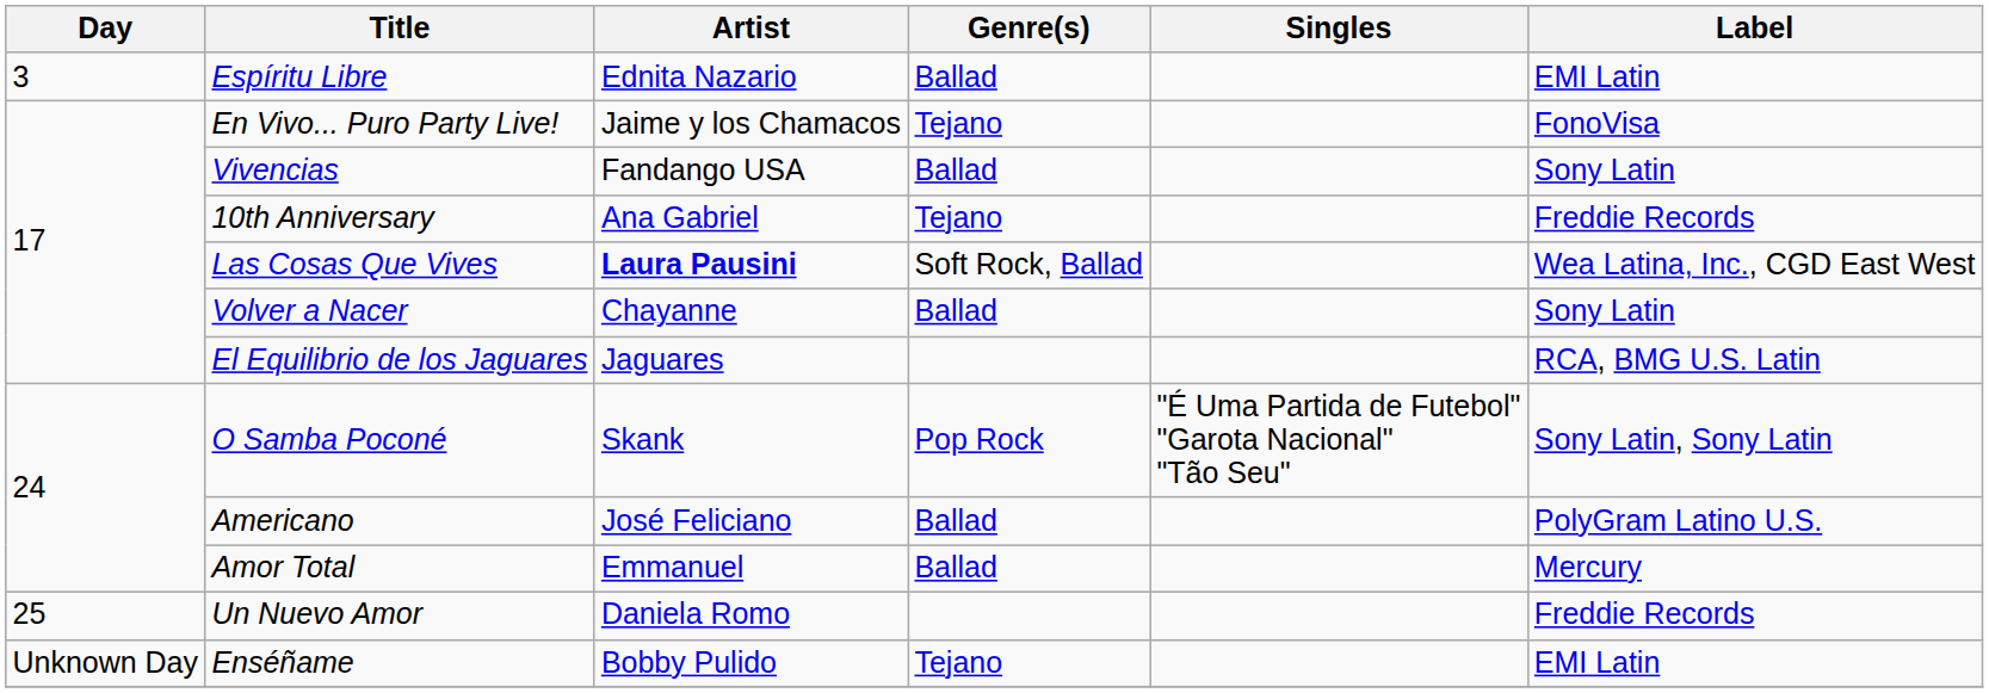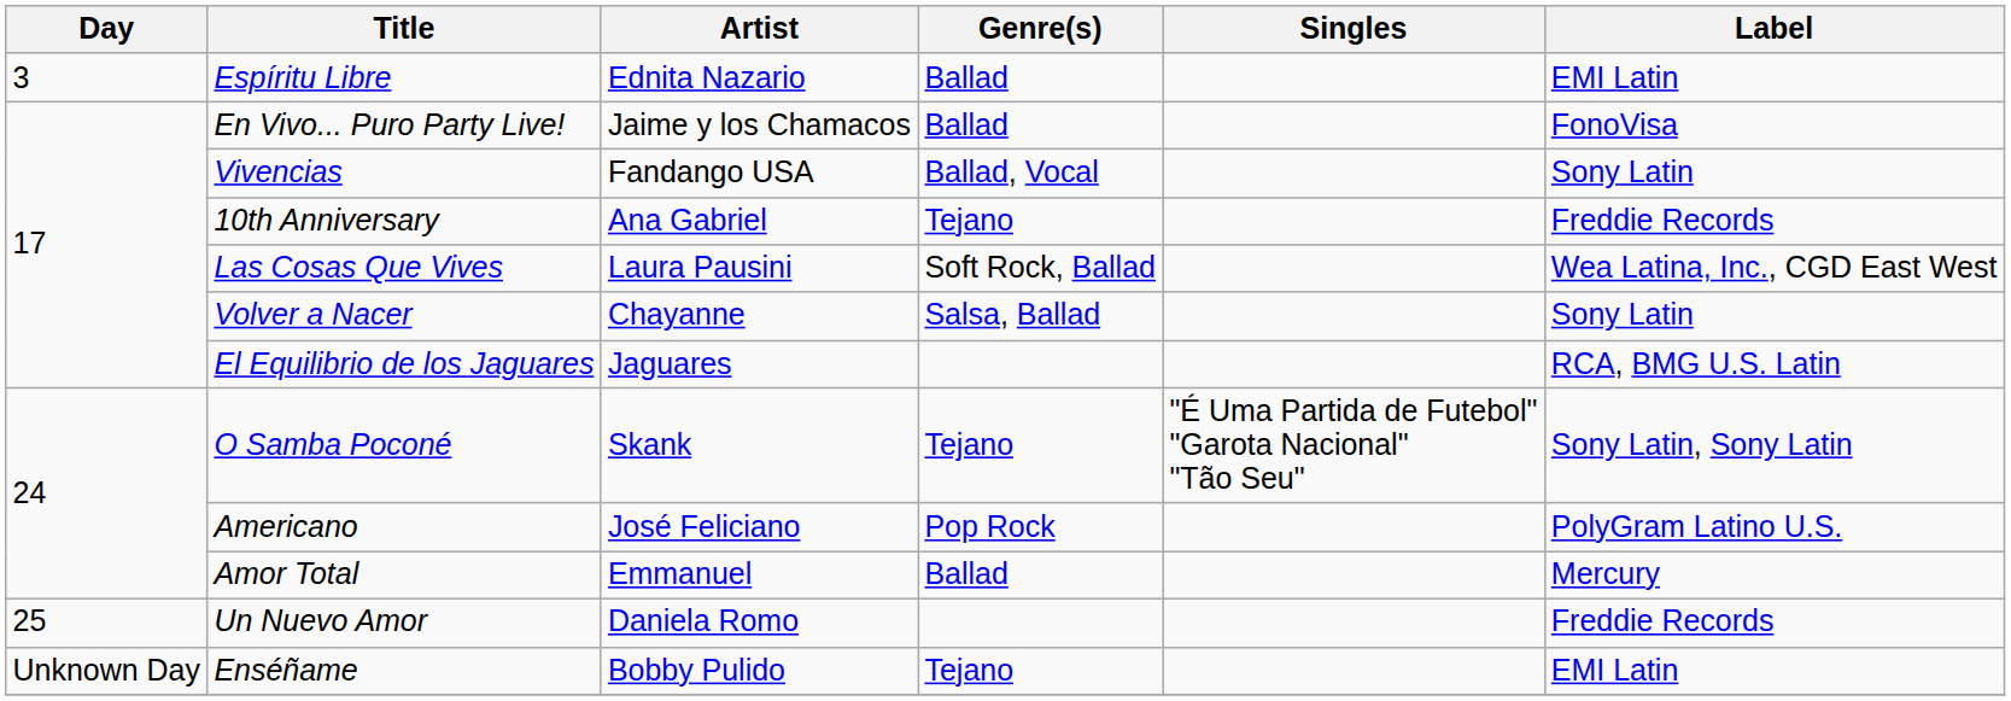En Vivo... Puro Party Live! | Genre(s): Tejano -> Ballad
Vivencias | Genre(s): Ballad -> Ballad, Vocal
Las Cosas Que Vives | Artist: bold -> normal
Volver a Nacer | Genre(s): Ballad -> Salsa, Ballad
O Samba Poconé | Genre(s): Pop Rock -> Tejano
Americano | Genre(s): Ballad -> Pop Rock
